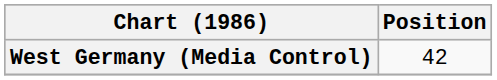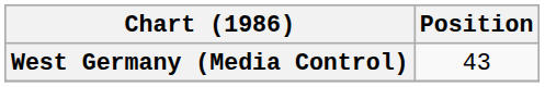West Germany (Media Control) | Position: 42 -> 43
